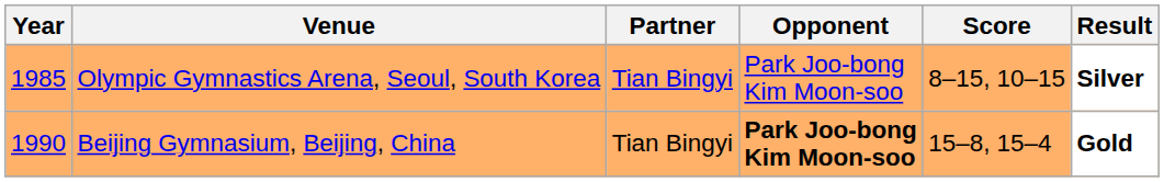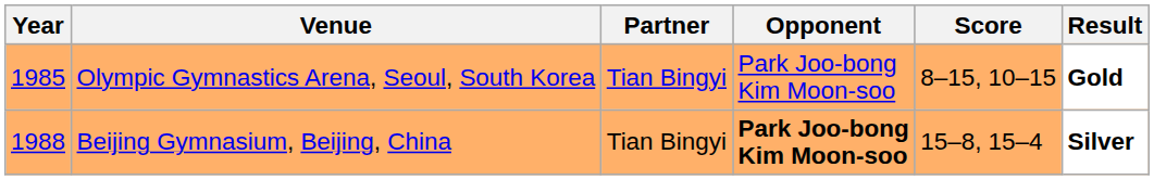Olympic Gymnastics Arena, Seoul, South Korea | Result: Silver -> Gold
Beijing Gymnasium, Beijing, China | Year: 1990 -> 1988
Beijing Gymnasium, Beijing, China | Result: Gold -> Silver
